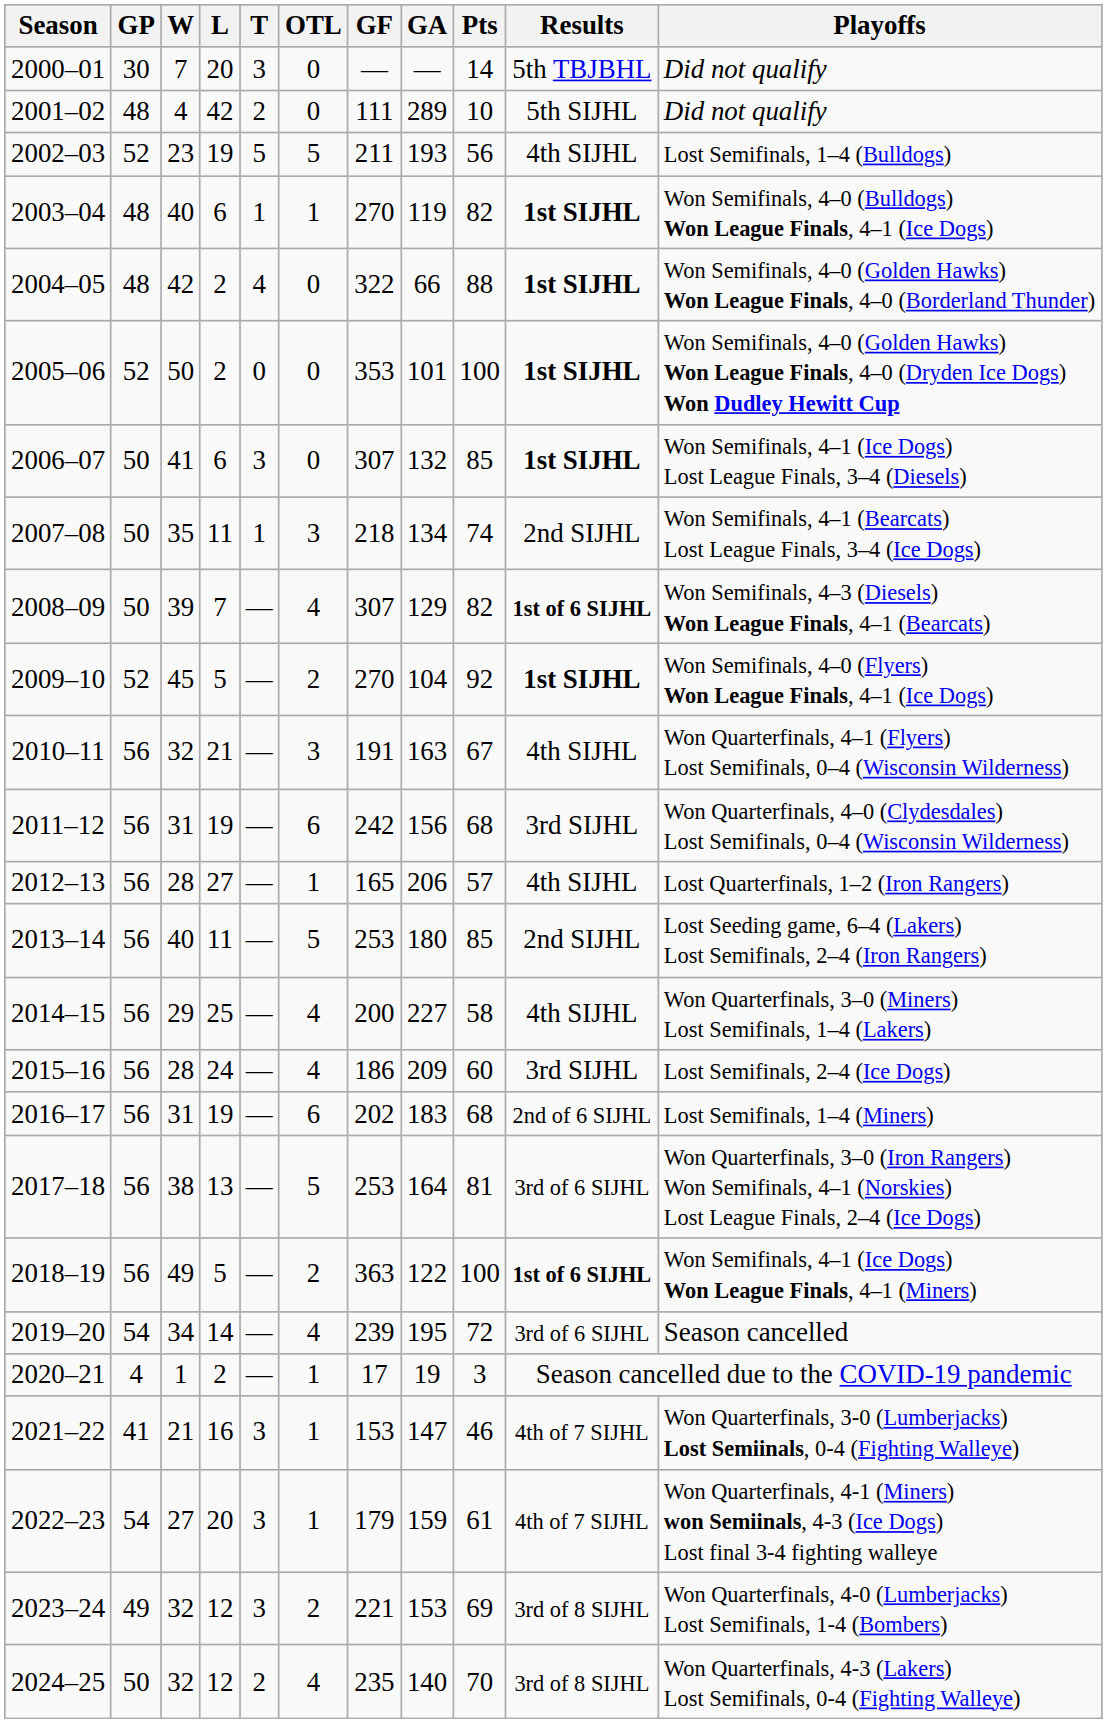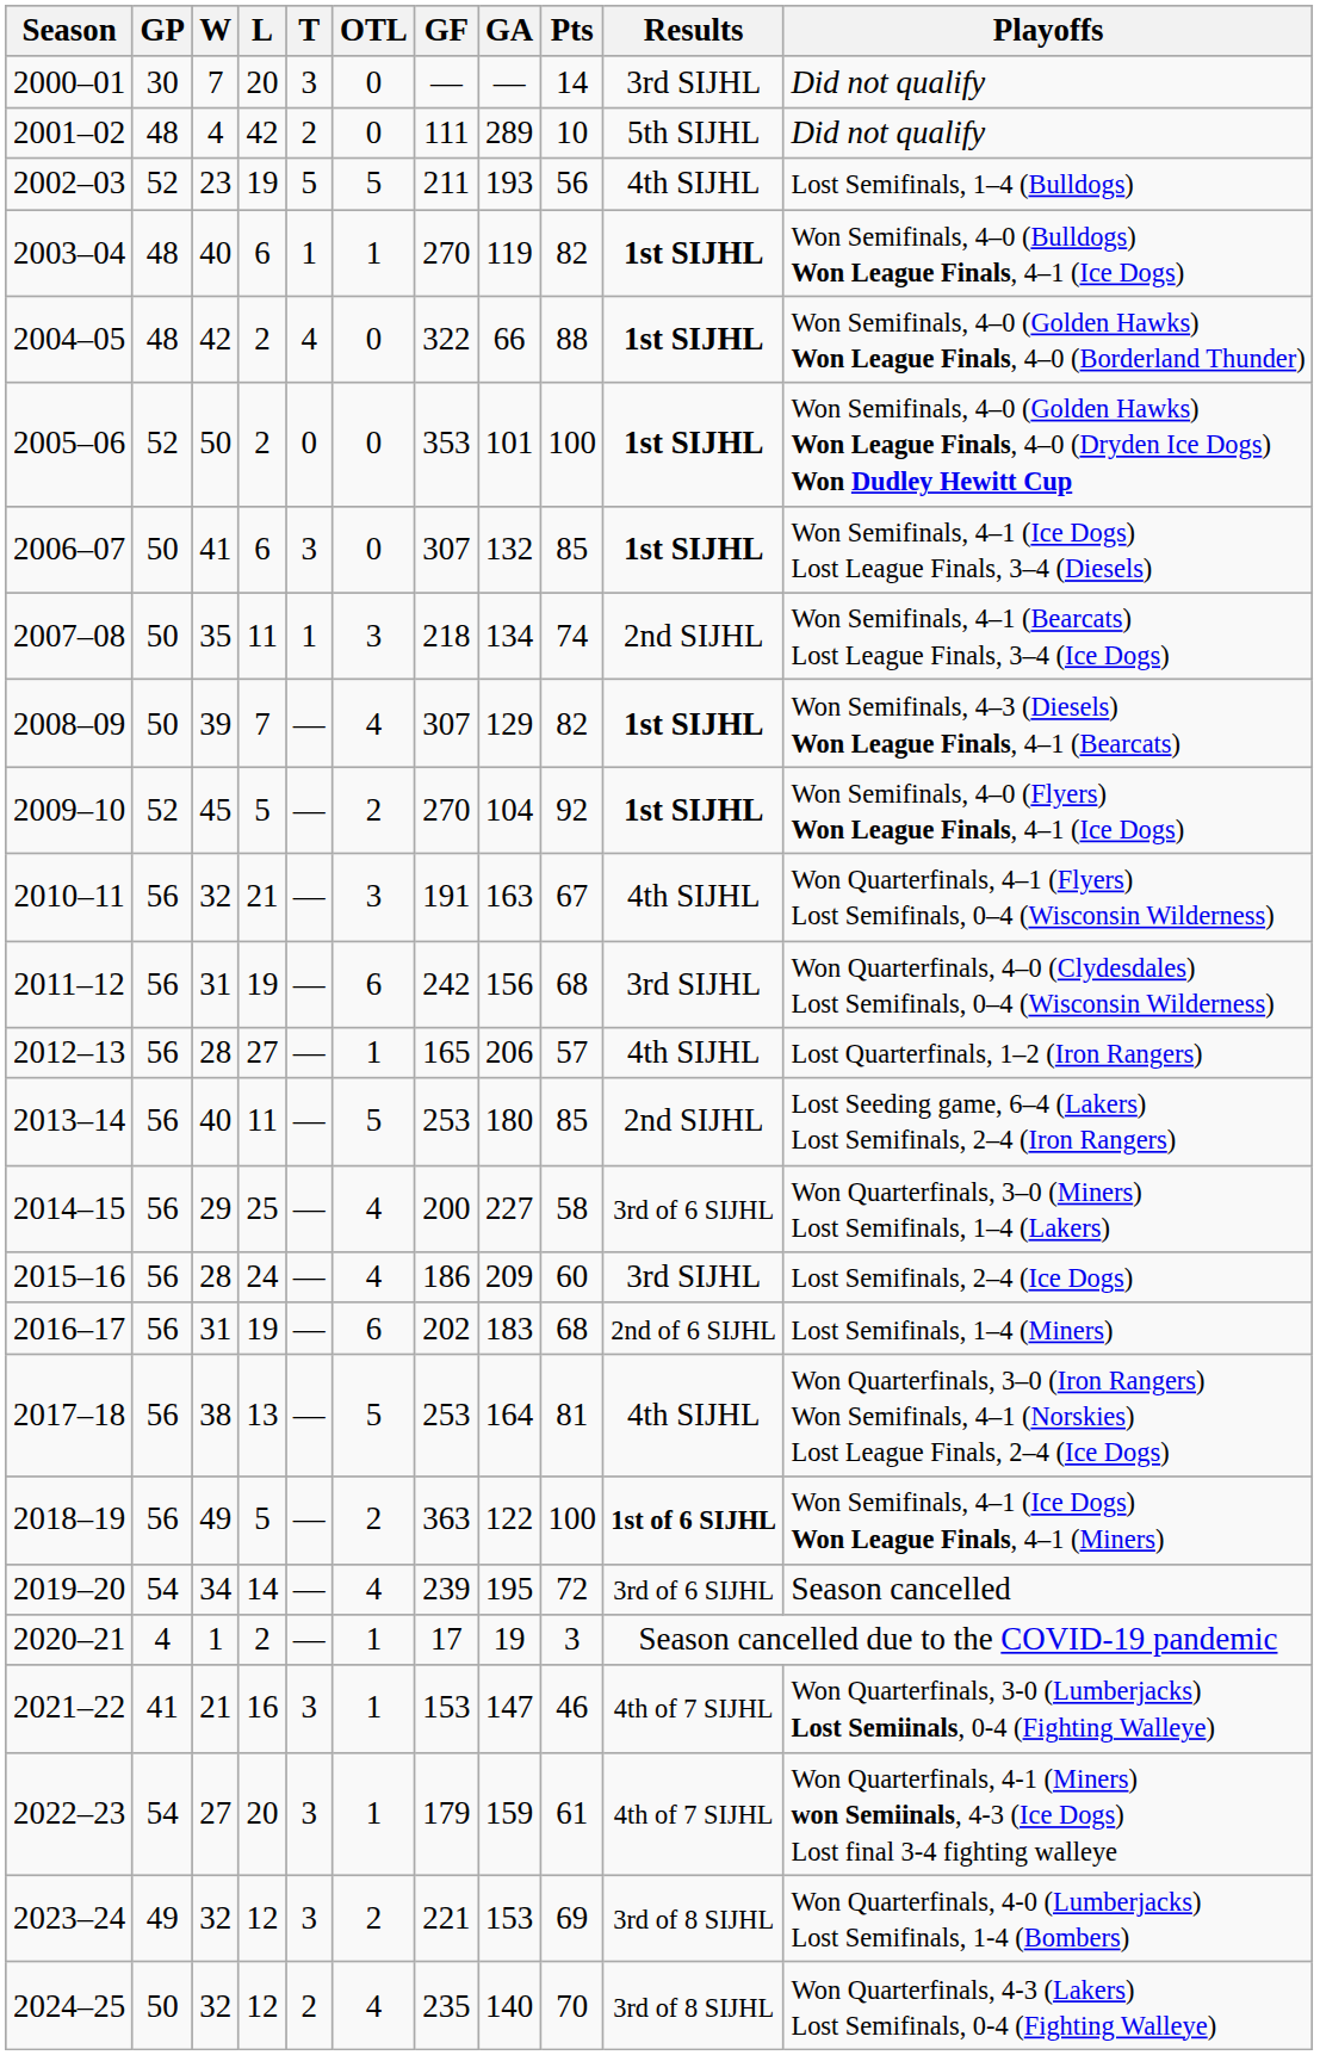2000–01 | Results: 5th TBJBHL -> 3rd SIJHL
2008–09 | Results: 1st of 6 SIJHL -> 1st SIJHL
2014–15 | Results: 4th SIJHL -> 3rd of 6 SIJHL
2017–18 | Results: 3rd of 6 SIJHL -> 4th SIJHL
